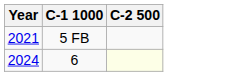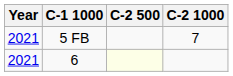+ column: C-2 1000 | 7
6 | Year: 2024 -> 2021
